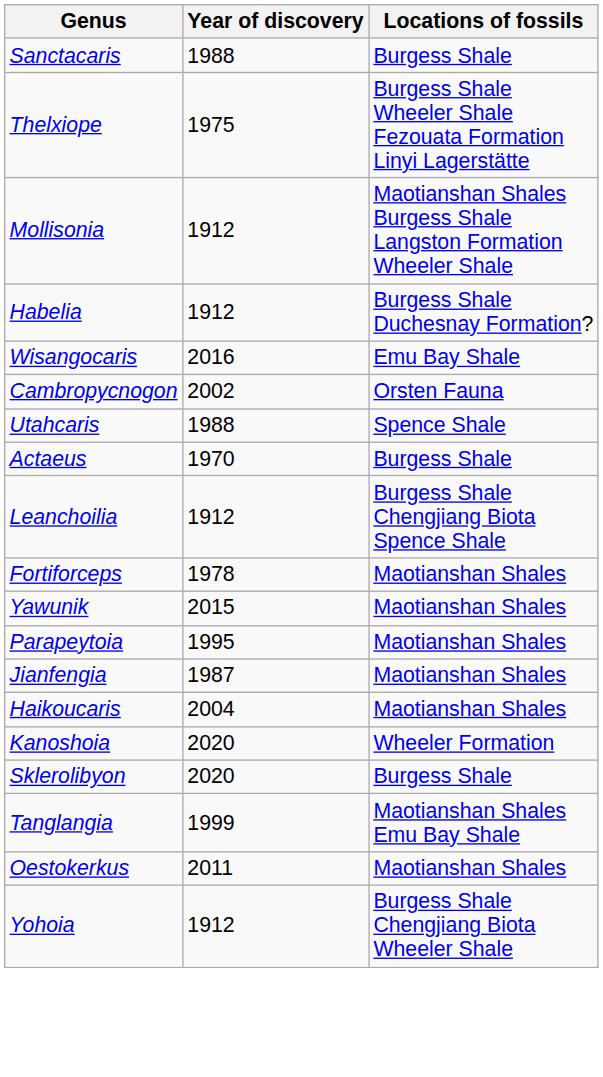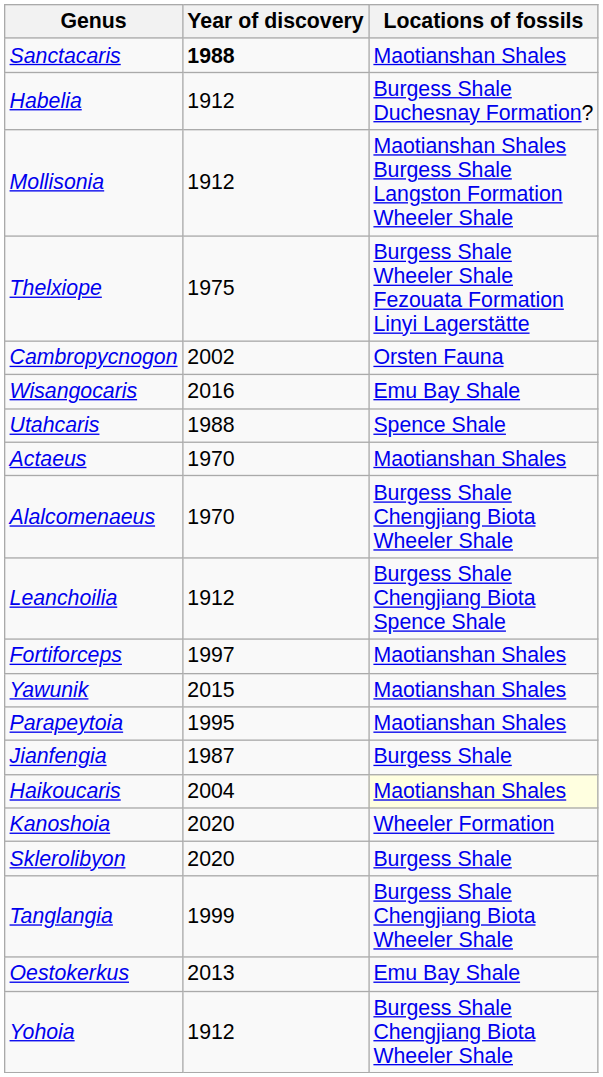Sanctacaris | Year of discovery: normal -> bold
Sanctacaris | Locations of fossils: Burgess Shale -> Maotianshan Shales
rows swapped: Habelia <-> Thelxiope
rows swapped: Cambropycnogon <-> Wisangocaris
Actaeus | Locations of fossils: Burgess Shale -> Maotianshan Shales
+ row: Alalcomenaeus | 1970 | Burgess Shale Chengjiang Biota Wheeler Shale
Fortiforceps | Year of discovery: 1978 -> 1997
Jianfengia | Locations of fossils: Maotianshan Shales -> Burgess Shale
Haikoucaris | Locations of fossils: no background -> lightyellow background
Tanglangia | Locations of fossils: Maotianshan Shales Emu Bay Shale -> Burgess Shale Chengjiang Biota Wheeler Shale
Oestokerkus | Year of discovery: 2011 -> 2013
Oestokerkus | Locations of fossils: Maotianshan Shales -> Emu Bay Shale
